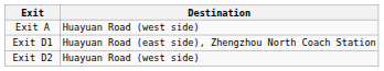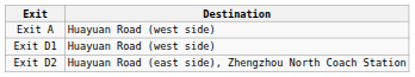Exit D1 | Destination: Huayuan Road (east side), Zhengzhou North Coach Station -> Huayuan Road (west side)
Exit D2 | Destination: Huayuan Road (west side) -> Huayuan Road (east side), Zhengzhou North Coach Station
